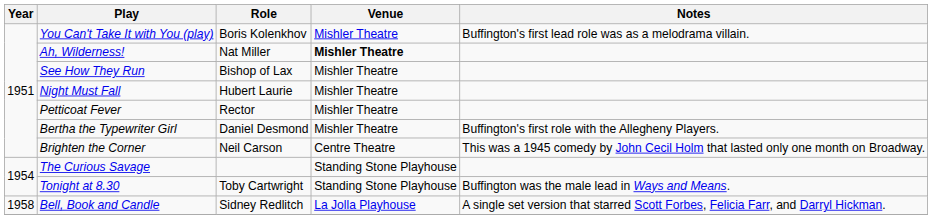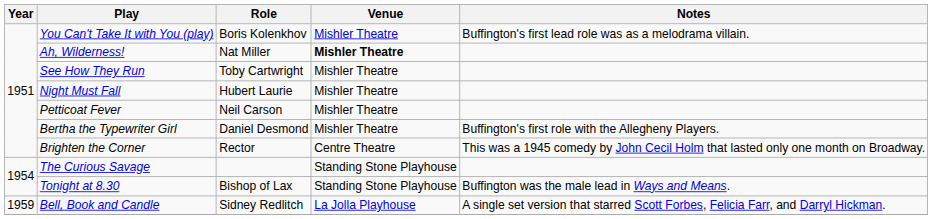See How They Run | Role: Bishop of Lax -> Toby Cartwright
Petticoat Fever | Role: Rector -> Neil Carson
Brighten the Corner | Role: Neil Carson -> Rector
Tonight at 8.30 | Role: Toby Cartwright -> Bishop of Lax
Bell, Book and Candle | Year: 1958 -> 1959
